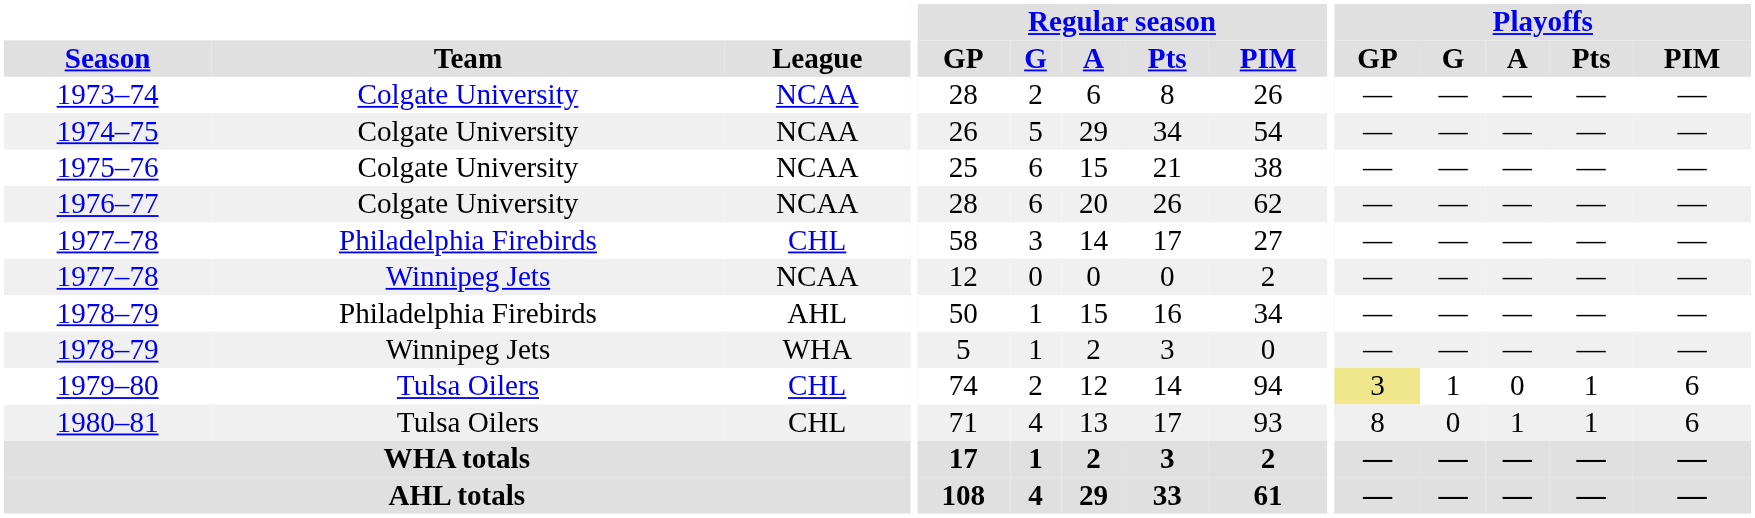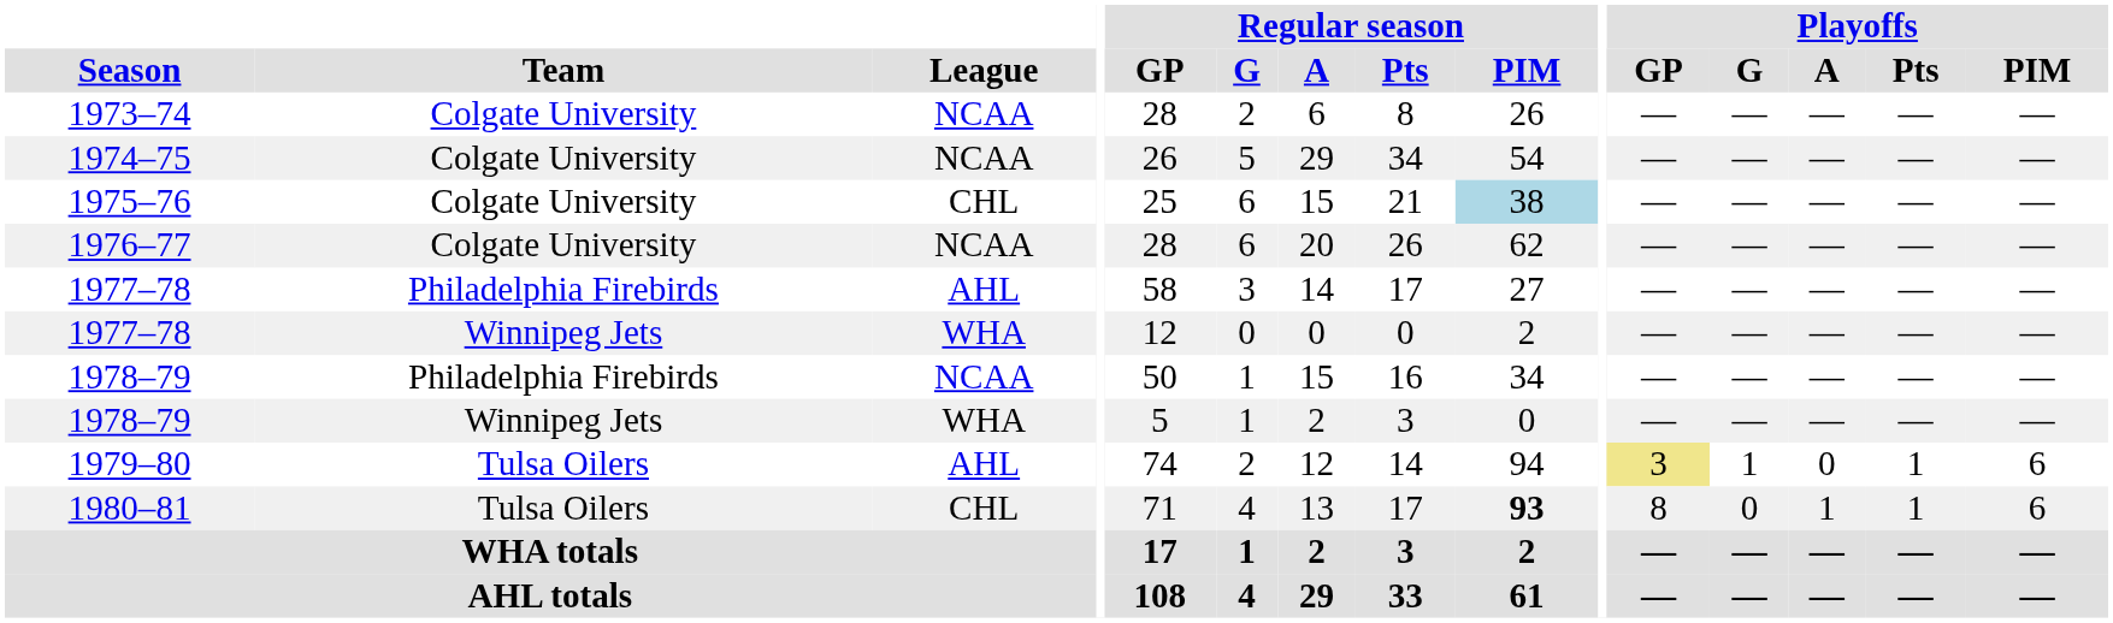1975–76 | League: NCAA -> CHL
1975–76 | Regular season / PIM: no background -> lightblue background
1977–78 / Philadelphia Firebirds | League: CHL -> AHL
1977–78 / Winnipeg Jets | League: NCAA -> WHA
1978–79 / Philadelphia Firebirds | League: AHL -> NCAA
1979–80 | League: CHL -> AHL
1980–81 | Regular season / PIM: normal -> bold
